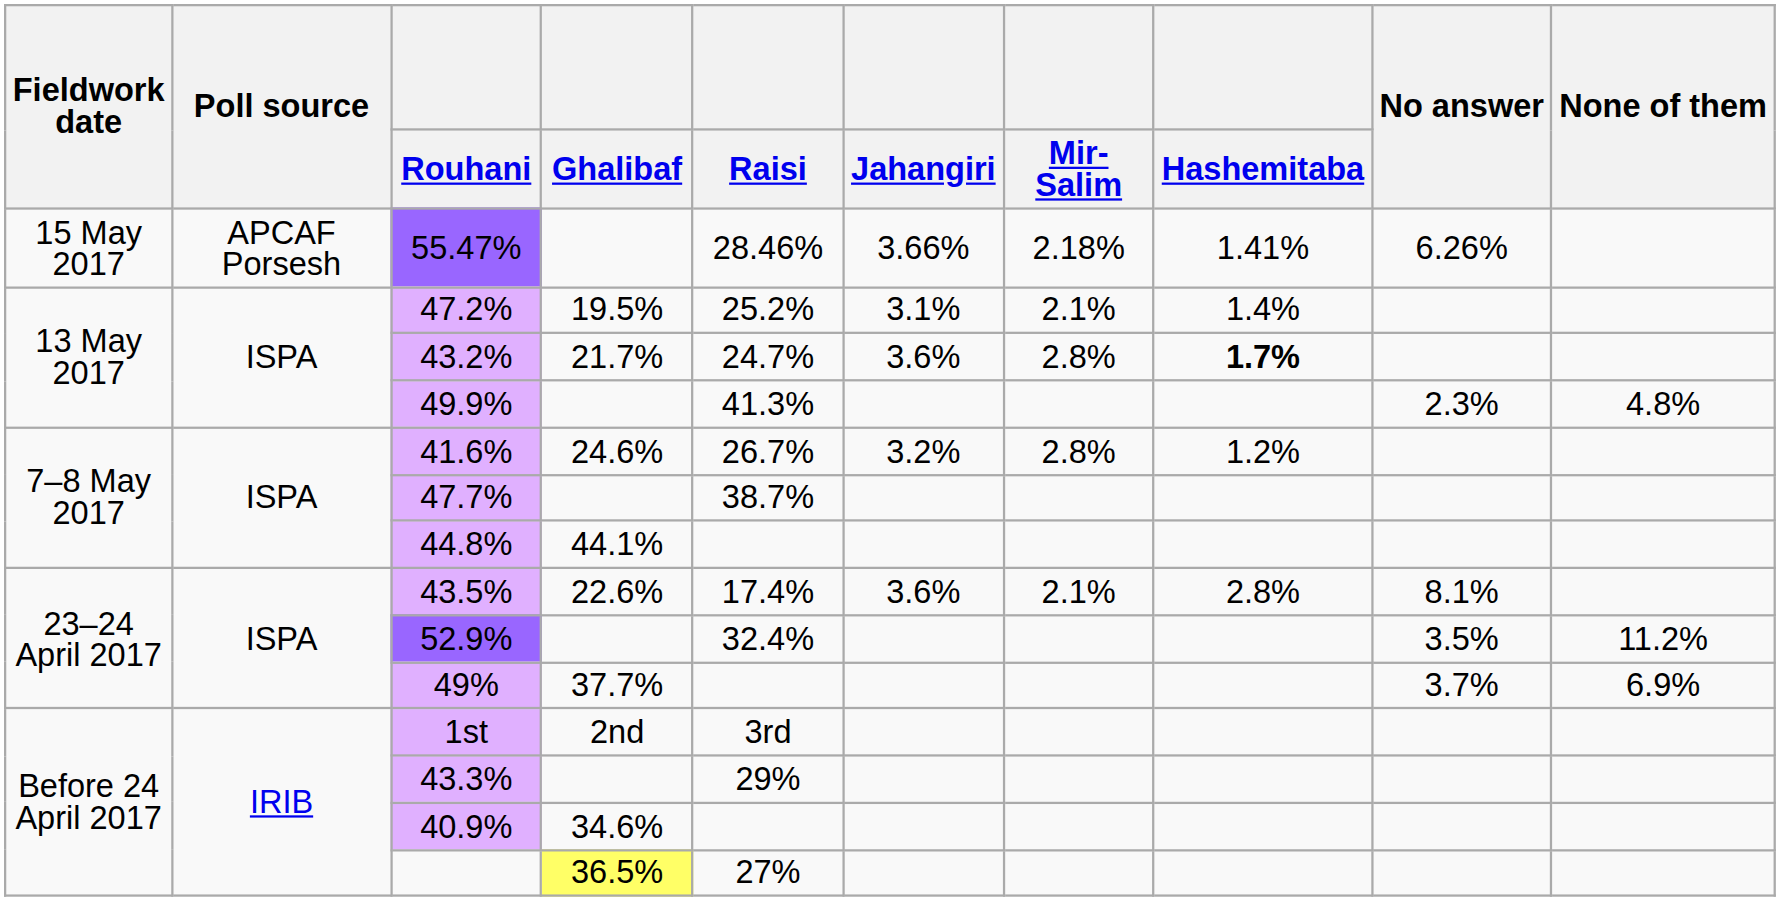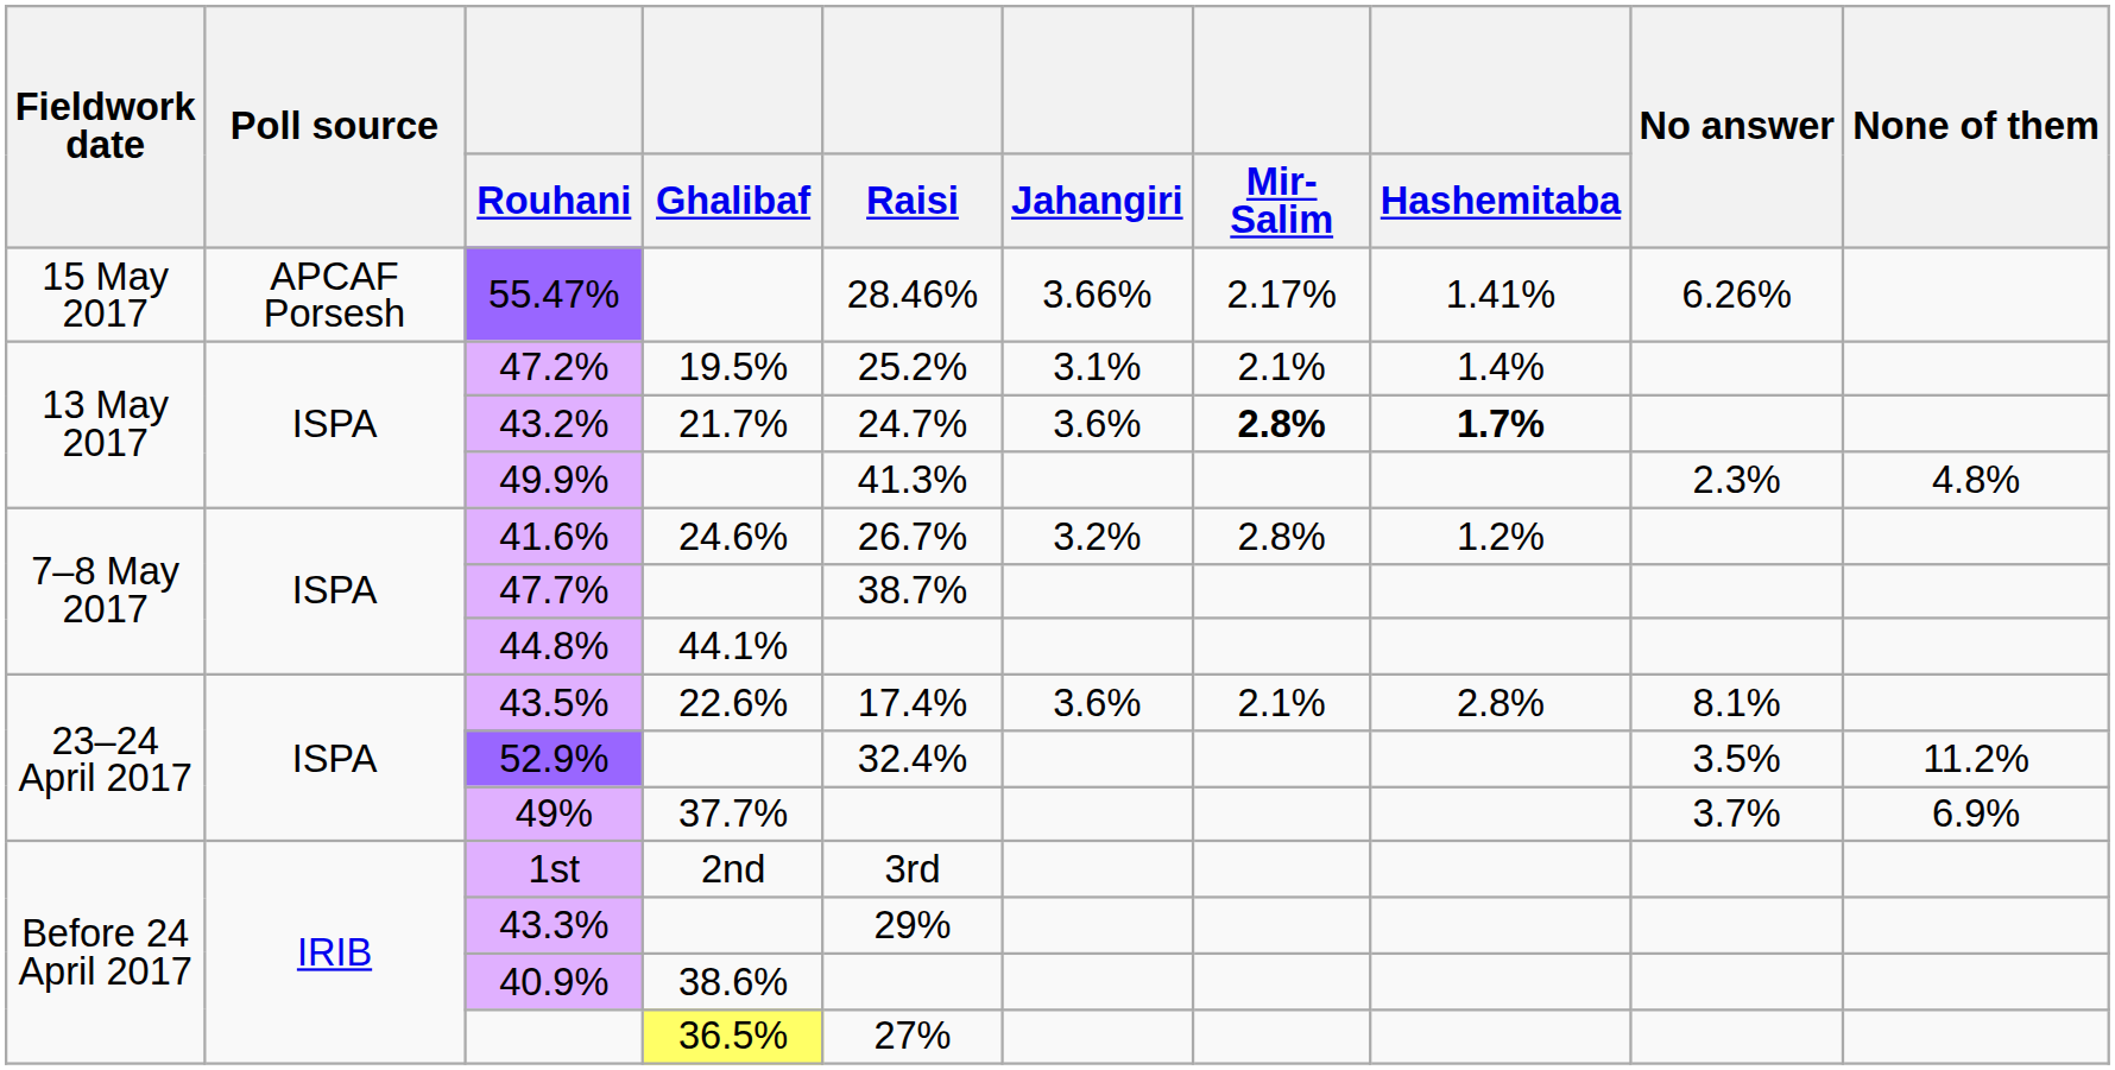55.47% | Mir-Salim: 2.18% -> 2.17%
43.2% | Mir-Salim: normal -> bold
40.9% | Ghalibaf: 34.6% -> 38.6%
